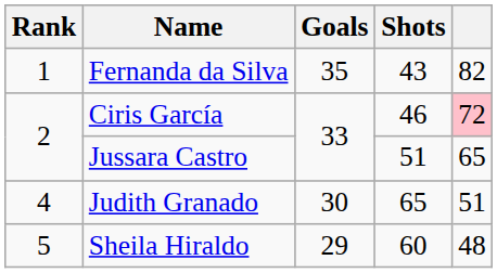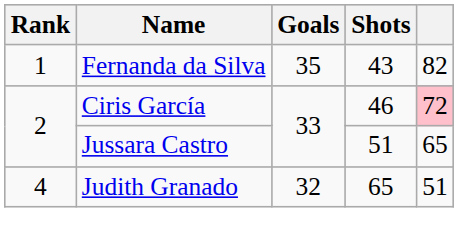Judith Granado | Goals: 30 -> 32
- row: 5 | Sheila Hiraldo | 29 | 60 | 48
